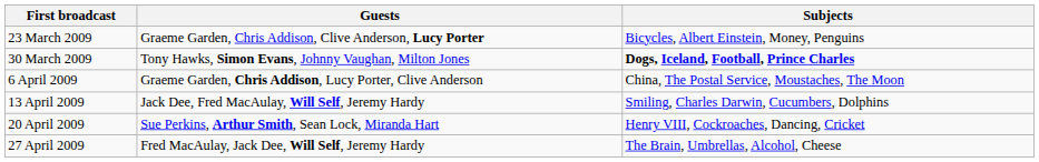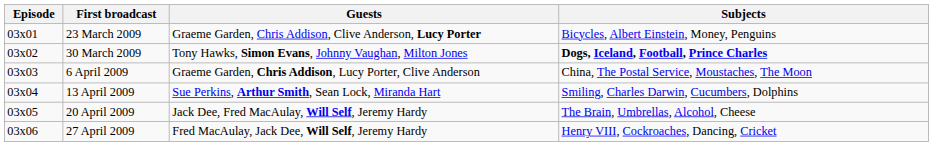+ column: Episode | 03x01 | 03x02 | 03x03 | 03x04 | 03x05 | 03x06
13 April 2009 | Guests: Jack Dee, Fred MacAulay, Will Self, Jeremy Hardy -> Sue Perkins, Arthur Smith, Sean Lock, Miranda Hart
20 April 2009 | Guests: Sue Perkins, Arthur Smith, Sean Lock, Miranda Hart -> Jack Dee, Fred MacAulay, Will Self, Jeremy Hardy
20 April 2009 | Subjects: Henry VIII, Cockroaches, Dancing, Cricket -> The Brain, Umbrellas, Alcohol, Cheese
27 April 2009 | Subjects: The Brain, Umbrellas, Alcohol, Cheese -> Henry VIII, Cockroaches, Dancing, Cricket
